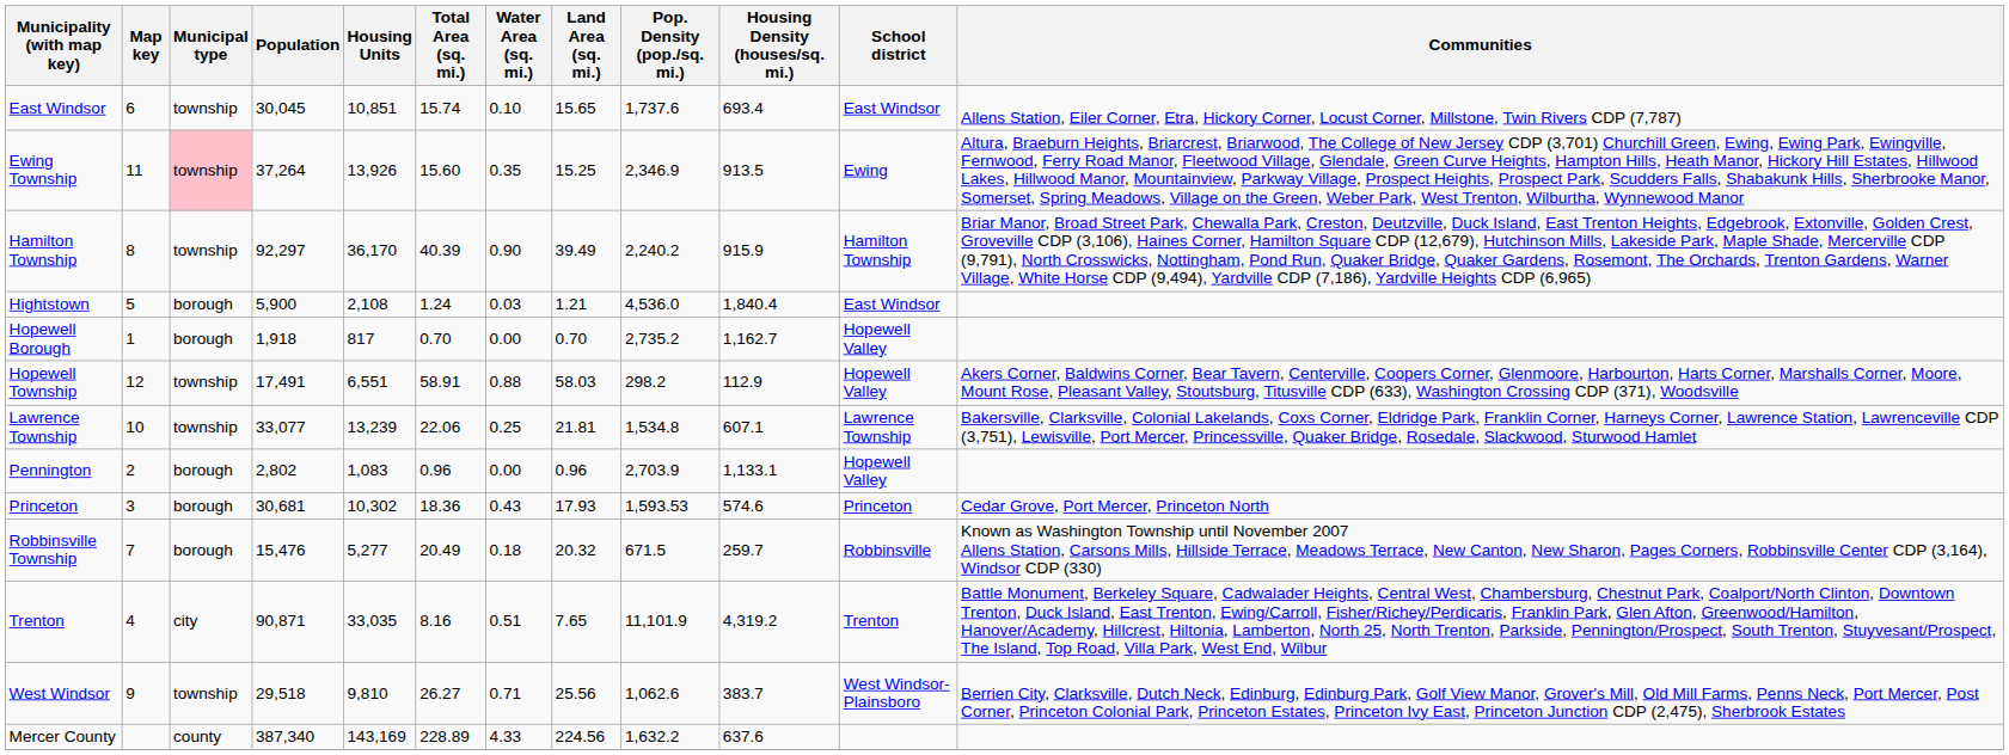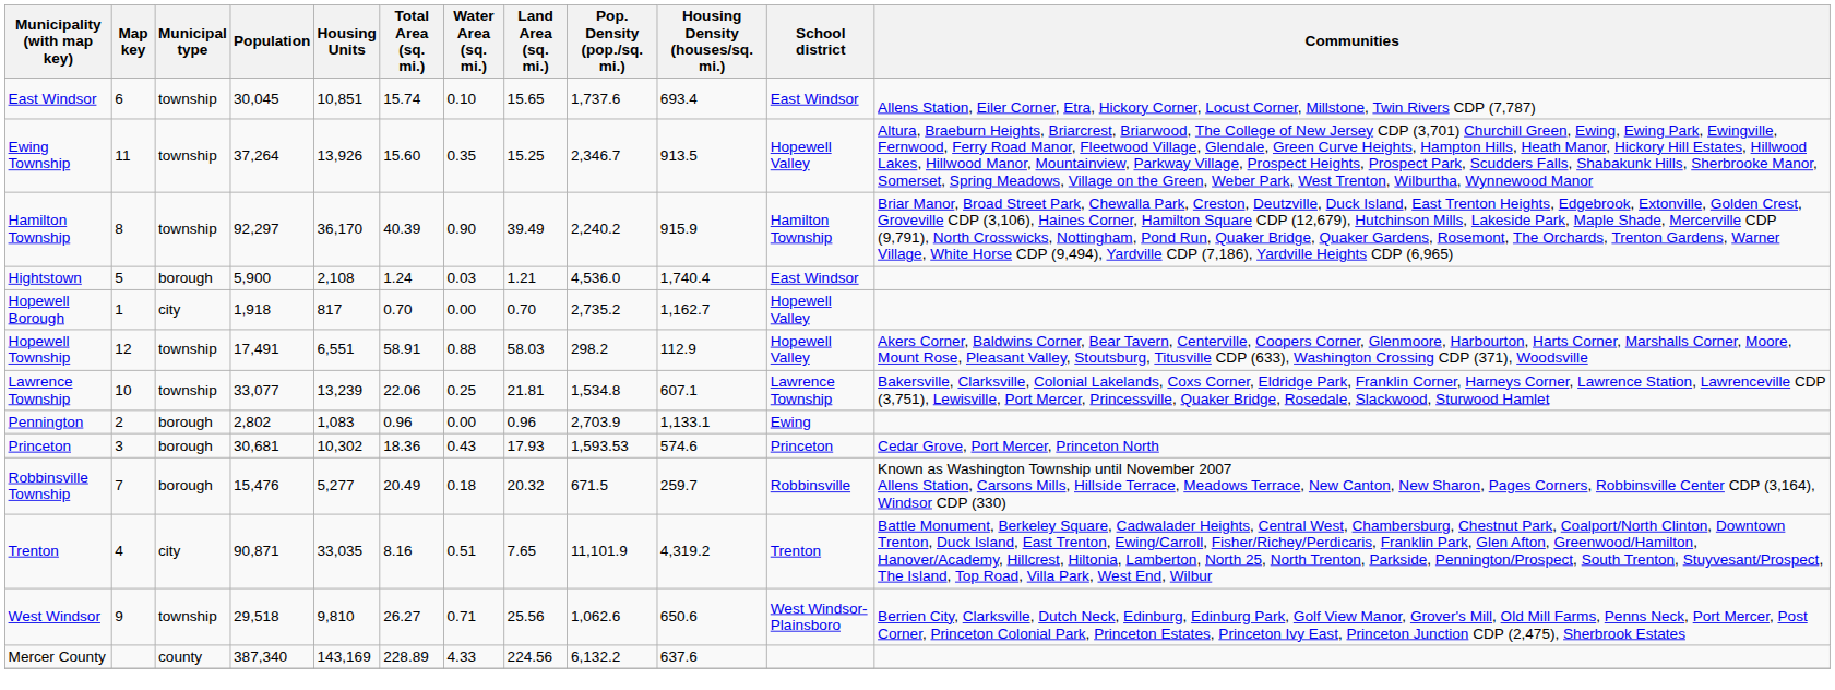Ewing Township | Municipal type: pink background -> no background
Ewing Township | Pop. Density (pop./sq. mi.): 2,346.9 -> 2,346.7
Ewing Township | School district: Ewing -> Hopewell Valley
Hightstown | Housing Density (houses/sq. mi.): 1,840.4 -> 1,740.4
Hopewell Borough | Municipal type: borough -> city
Pennington | School district: Hopewell Valley -> Ewing
West Windsor | Housing Density (houses/sq. mi.): 383.7 -> 650.6
Mercer County | Pop. Density (pop./sq. mi.): 1,632.2 -> 6,132.2
